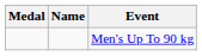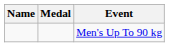columns swapped: Medal <-> Name
